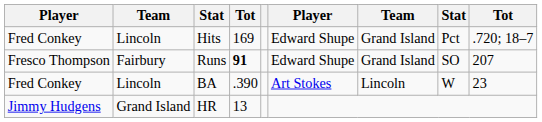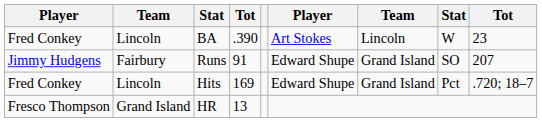rows swapped: BA <-> Hits
Runs | column 1: Fresco Thompson -> Jimmy Hudgens
Runs | column 4: bold -> normal
HR | column 1: Jimmy Hudgens -> Fresco Thompson
